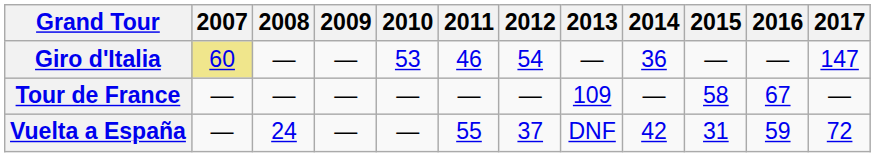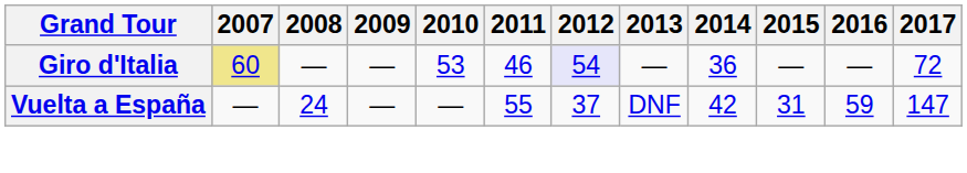Giro d'Italia | 2012: no background -> lavender background
Giro d'Italia | 2017: 147 -> 72
- row: Tour de France | — | — | — | — | — | — | 109 | — | 58 | 67 | —
Vuelta a España | 2017: 72 -> 147
